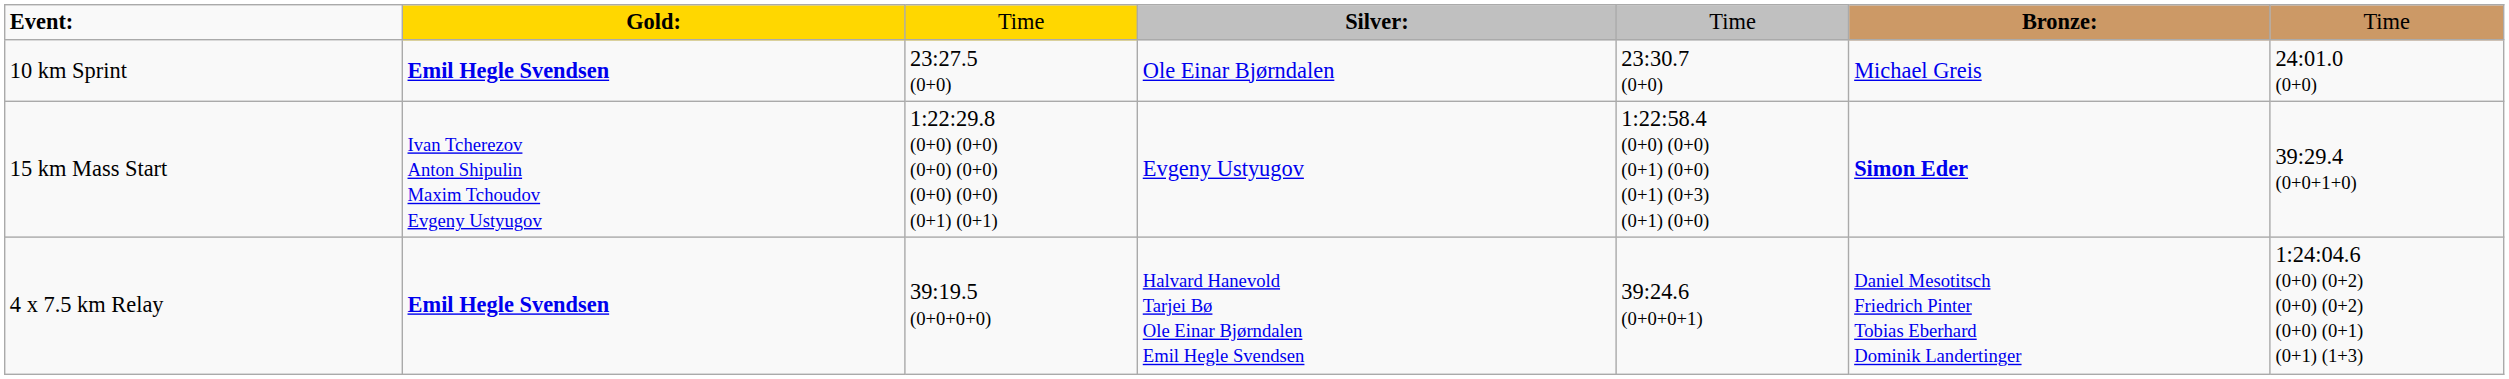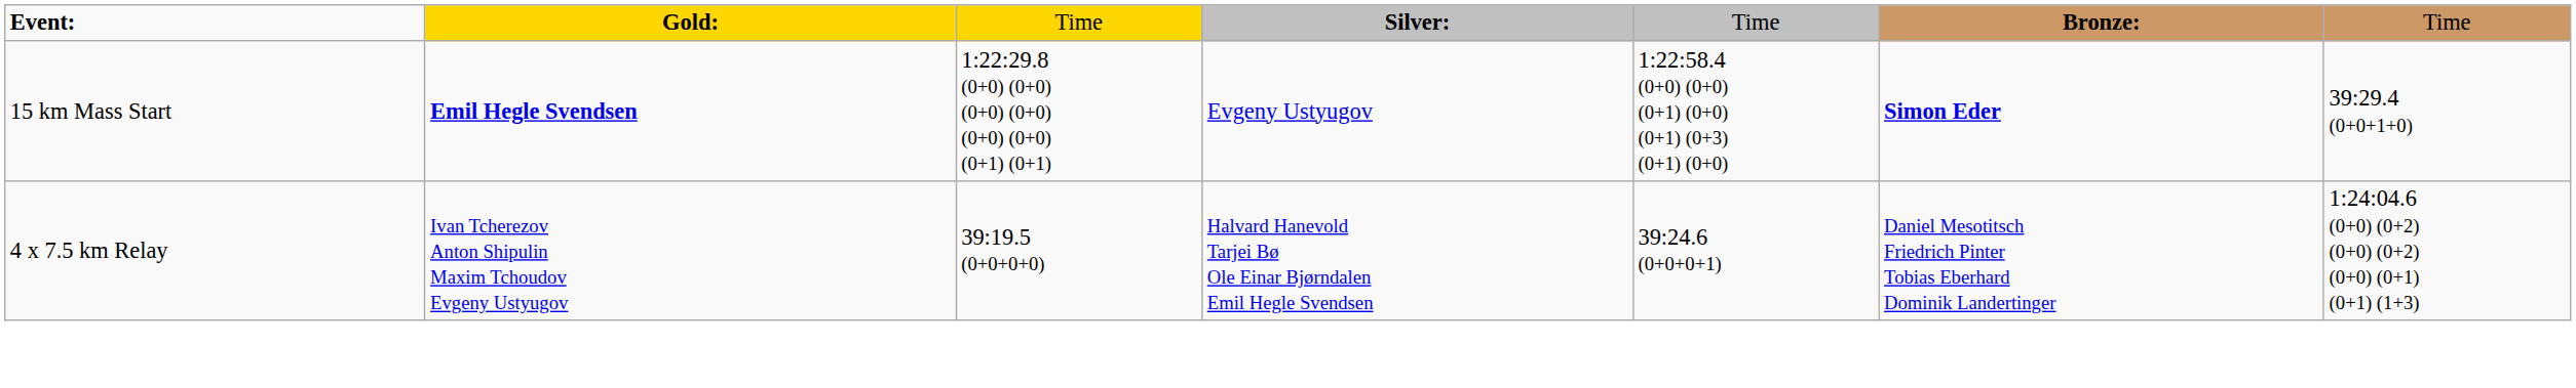- row: 10 km Sprint | Emil Hegle Svendsen | 23:27.5 (0+0) | Ole Einar Bjørndalen | 23:30.7 (0+0) | Michael Greis | 24:01.0 (0+0)
15 km Mass Start | column 2: Ivan Tcherezov Anton Shipulin Maxim Tchoudov Evgeny Ustyugov -> Emil Hegle Svendsen
4 x 7.5 km Relay | column 2: Emil Hegle Svendsen -> Ivan Tcherezov Anton Shipulin Maxim Tchoudov Evgeny Ustyugov
